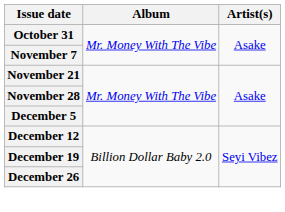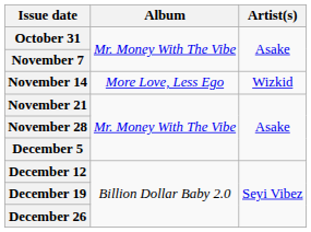+ row: November 14 | More Love, Less Ego | Wizkid
